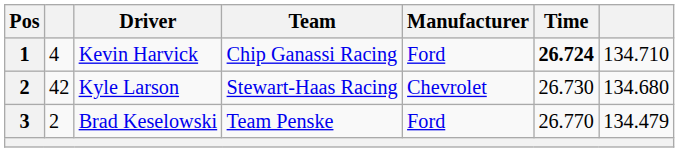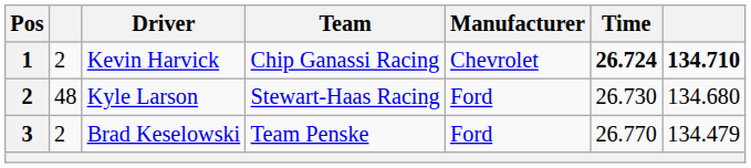Kevin Harvick | column 2: 4 -> 2
Kevin Harvick | Manufacturer: Ford -> Chevrolet
Kevin Harvick | column 7: normal -> bold
Kyle Larson | column 2: 42 -> 48
Kyle Larson | Manufacturer: Chevrolet -> Ford
